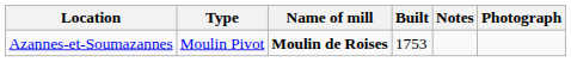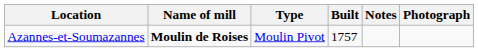columns swapped: Name of mill <-> Type
Azannes-et-Soumazannes | Built: 1753 -> 1757
